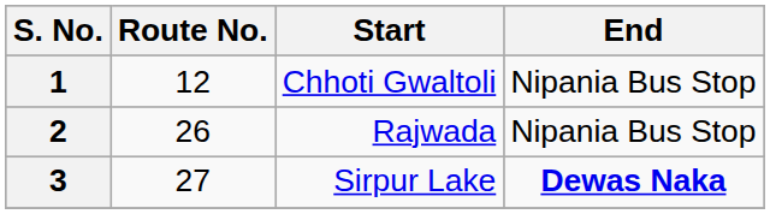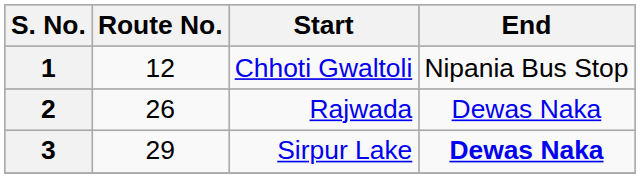2 | End: Nipania Bus Stop -> Dewas Naka
3 | Route No.: 27 -> 29
